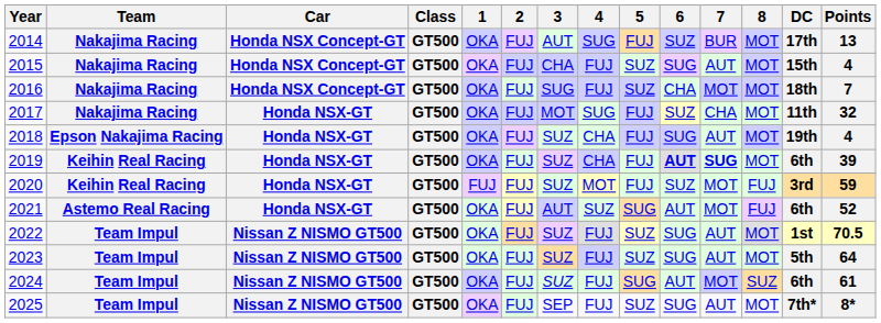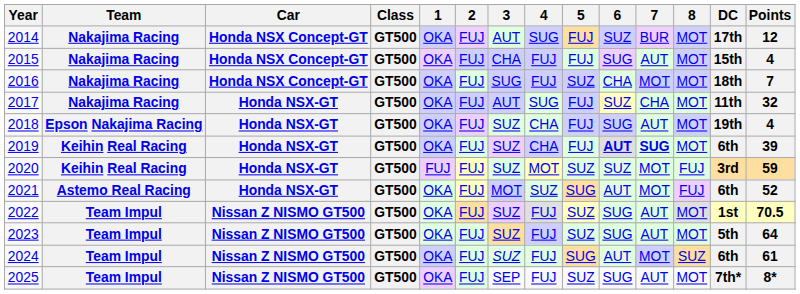2014 | Points: 13 -> 12
2015 | 5: SUZ -> FUJ
2017 | 3: MOT -> AUT
2020 | 5: FUJ -> SUZ
2021 | 3: AUT -> MOT
